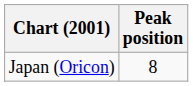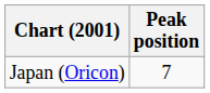Japan (Oricon) | Peak position: 8 -> 7
